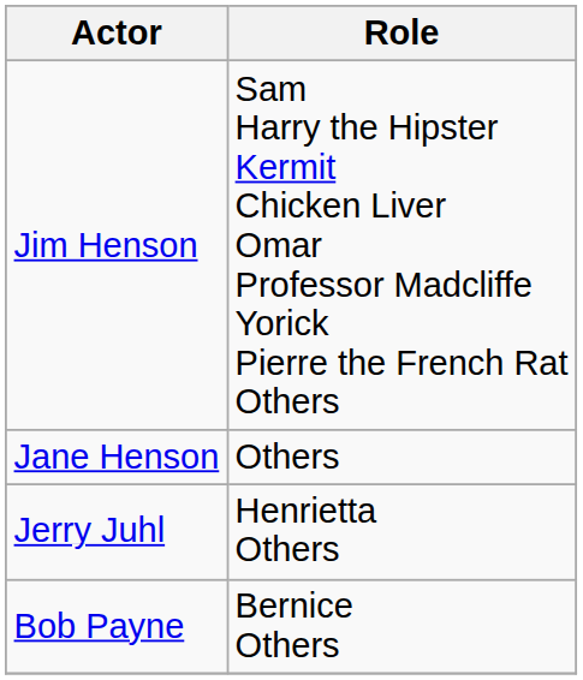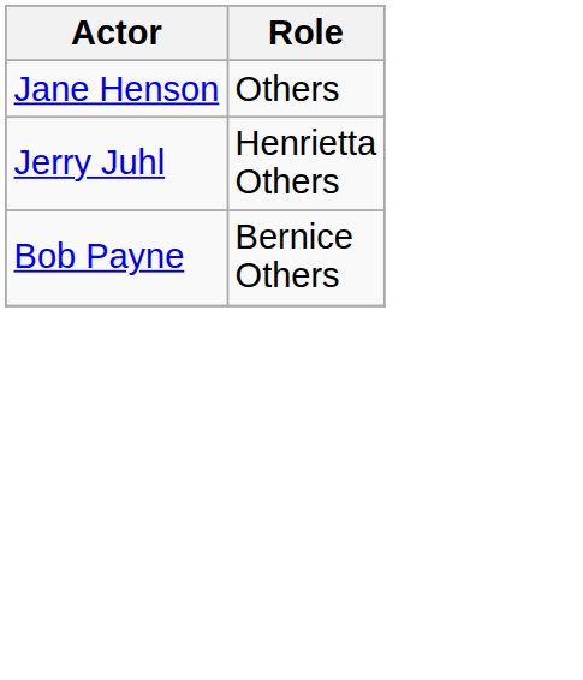- row: Jim Henson | Sam Harry the Hipster Kermit Chicken Liver Omar Professor Madcliffe Yorick Pierre the French Rat Others
